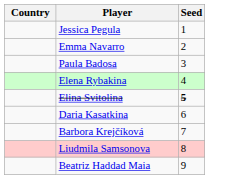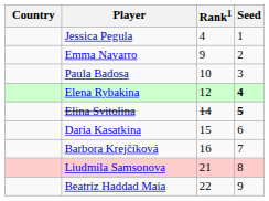+ column: Rank1 | 4 | 9 | 10 | 12 | 14 | 15 | 16 | 21 | 22
Elena Rybakina | Seed: normal -> bold
